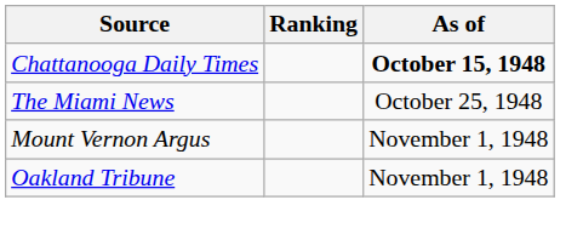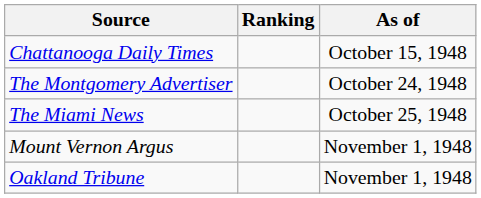Chattanooga Daily Times | As of: bold -> normal
+ row: The Montgomery Advertiser | October 24, 1948
